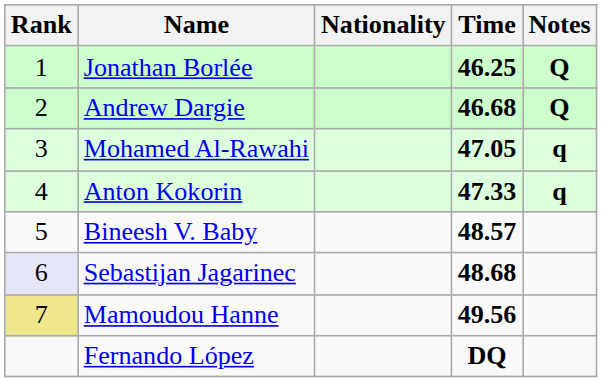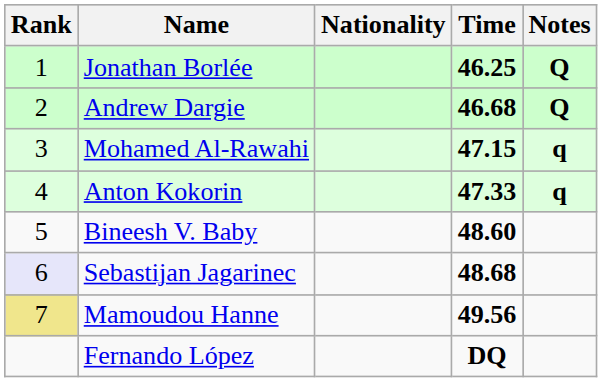Mohamed Al-Rawahi | Time: 47.05 -> 47.15
Bineesh V. Baby | Time: 48.57 -> 48.60
